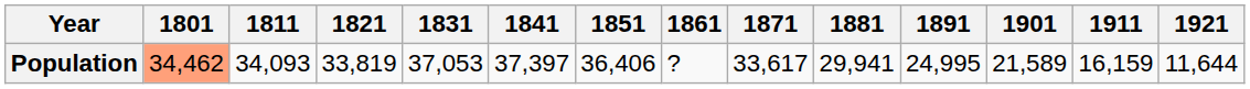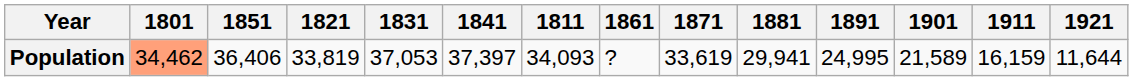columns swapped: 1811 <-> 1851
Population | 1871: 33,617 -> 33,619
